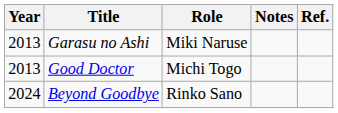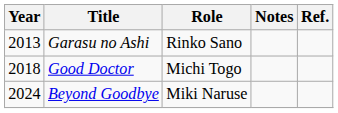Garasu no Ashi | Role: Miki Naruse -> Rinko Sano
Good Doctor | Year: 2013 -> 2018
Beyond Goodbye | Role: Rinko Sano -> Miki Naruse
